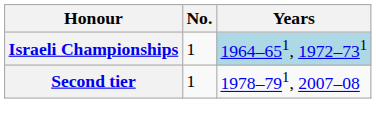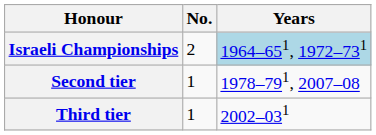Israeli Championships | No.: 1 -> 2
+ row: Third tier | 1 | 2002–031
